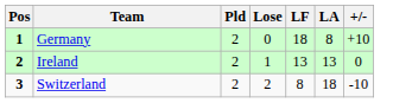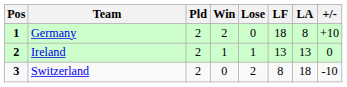+ column: Win | 2 | 1 | 0
